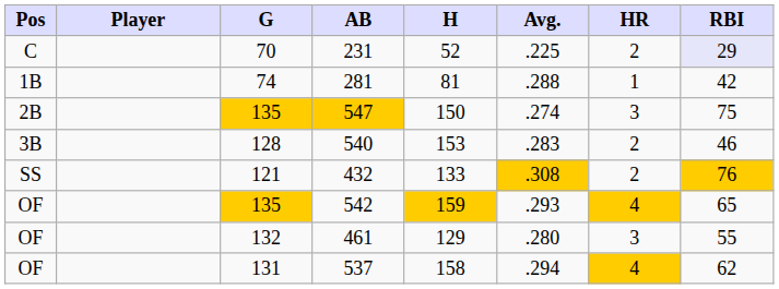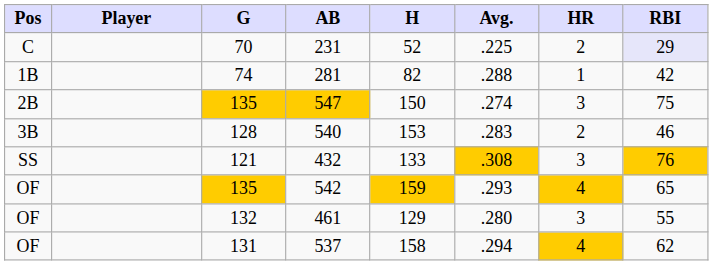281 | H: 81 -> 82
432 | HR: 2 -> 3
